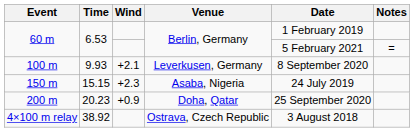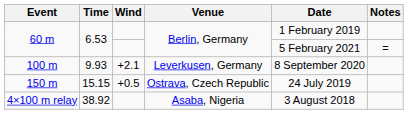150 m | Wind: +2.3 -> +0.5
150 m | Venue: Asaba, Nigeria -> Ostrava, Czech Republic
- row: 200 m | 20.23 | +0.9 | Doha, Qatar | 25 September 2020
4×100 m relay | Venue: Ostrava, Czech Republic -> Asaba, Nigeria
